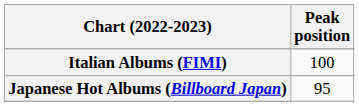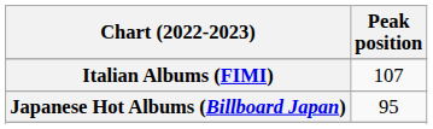Italian Albums (FIMI) | Peak position: 100 -> 107
